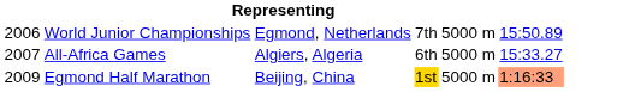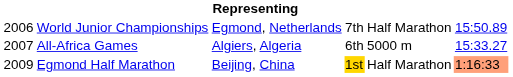World Junior Championships | column 5: 5000 m -> Half Marathon
Egmond Half Marathon | column 5: 5000 m -> Half Marathon
